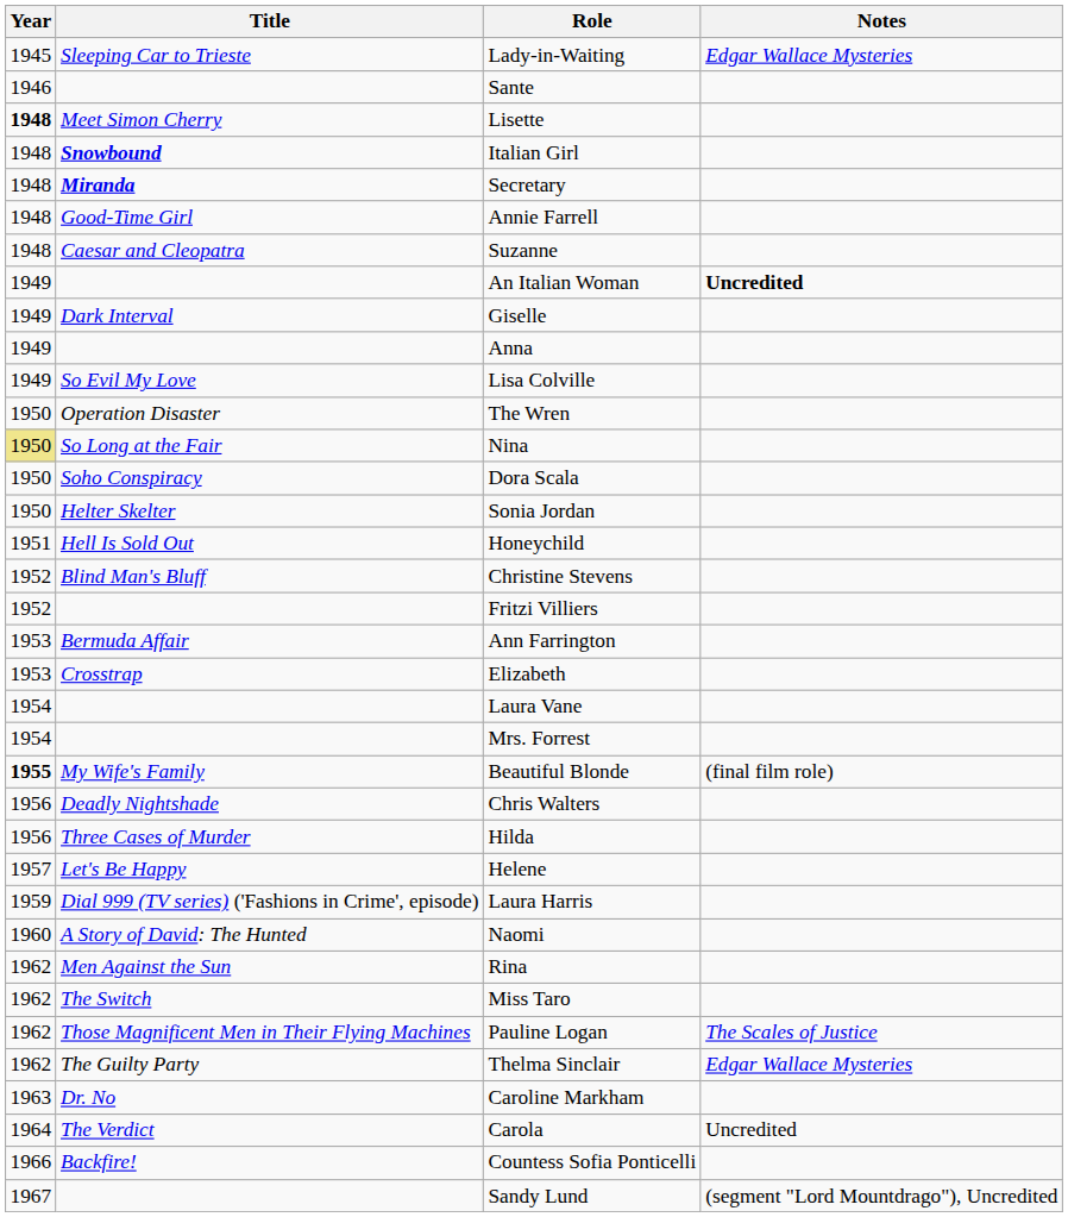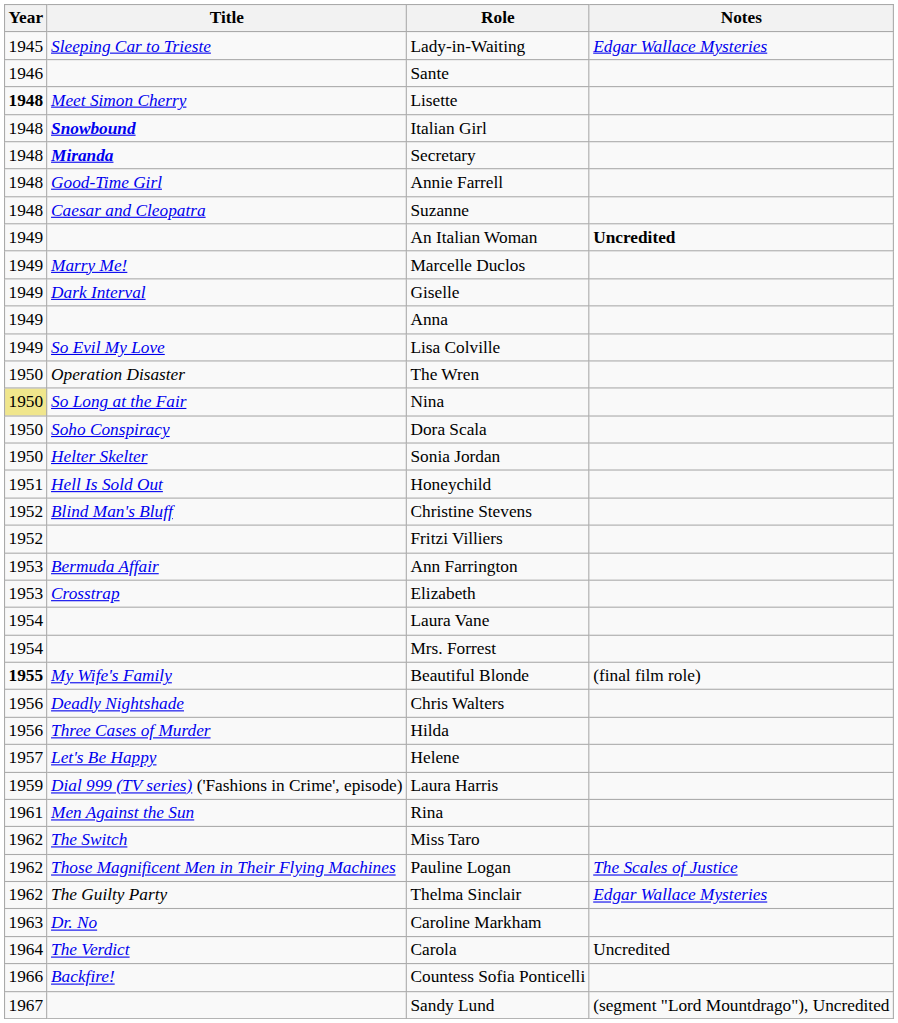+ row: 1949 | Marry Me! | Marcelle Duclos
- row: 1960 | A Story of David: The Hunted | Naomi
Rina | Year: 1962 -> 1961
